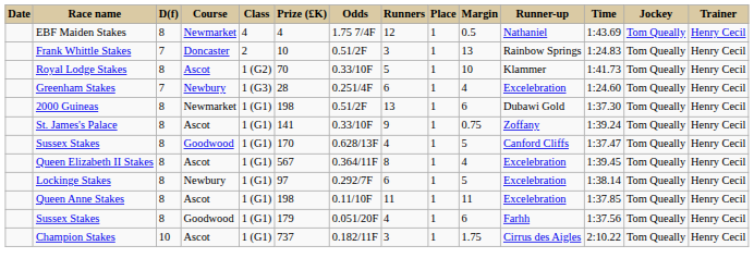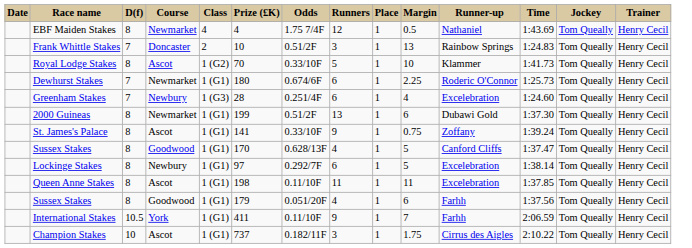+ row: Dewhurst Stakes | 7 | Newmarket | 1 (G1) | 180 | 0.674/6F | 6 | 1 | 2.25 | Roderic O'Connor | 1:25.73 | Tom Queally | Henry Cecil
2000 Guineas | Prize (£K): 198 -> 199
- row: Queen Elizabeth II Stakes | 8 | Ascot | 1 (G1) | 567 | 0.364/11F | 8 | 1 | 4 | Excelebration | 1:39.45 | Tom Queally | Henry Cecil
+ row: International Stakes | 10.5 | York | 1 (G1) | 411 | 0.11/10F | 9 | 1 | 7 | Farhh | 2:06.59 | Tom Queally | Henry Cecil
